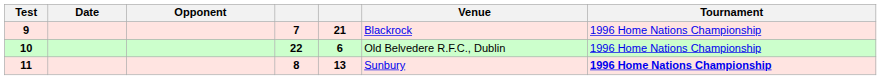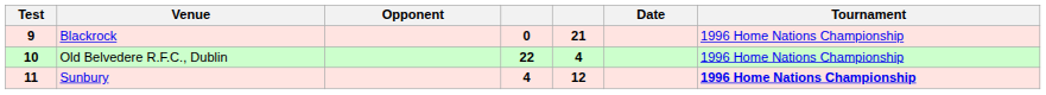columns swapped: Date <-> Venue
9 | column 4: 7 -> 0
10 | column 5: 6 -> 4
11 | column 4: 8 -> 4
11 | column 5: 13 -> 12
